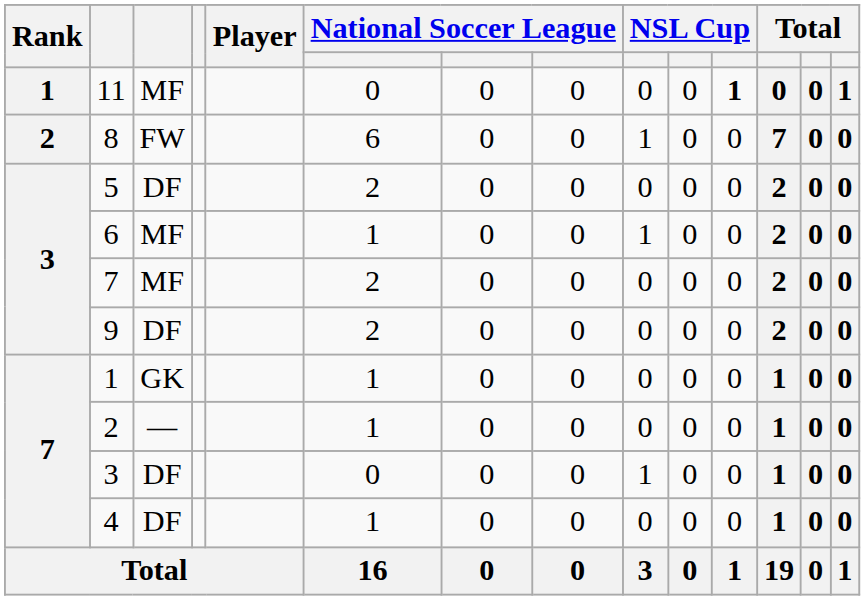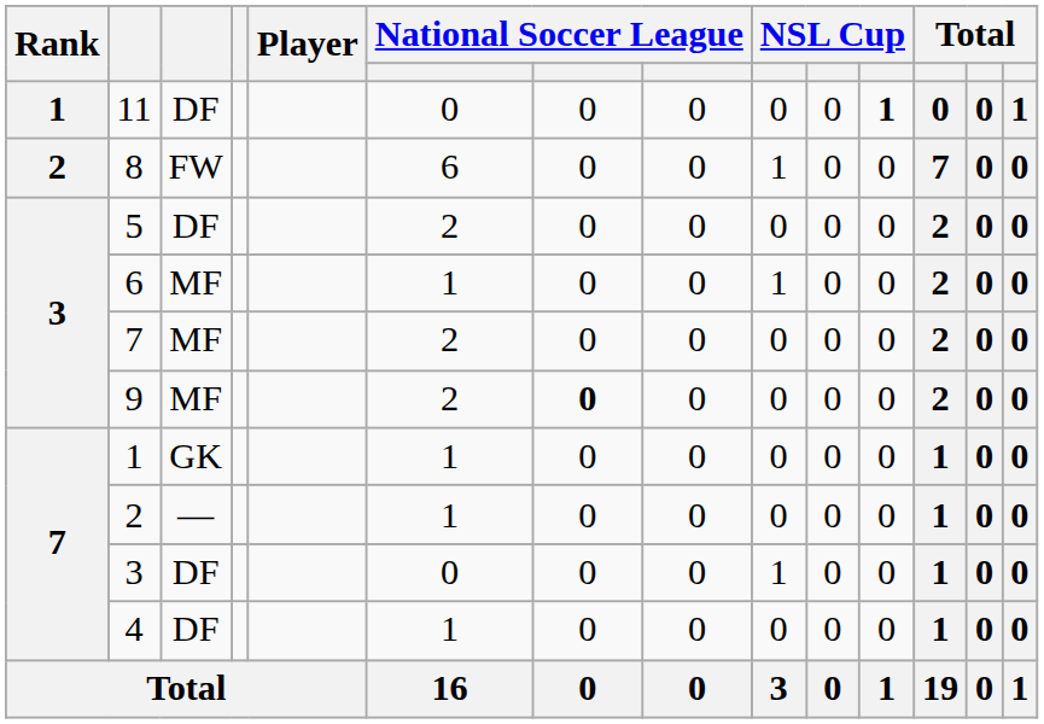11 | column 3: MF -> DF
9 | column 3: DF -> MF
9 | column 7: normal -> bold
